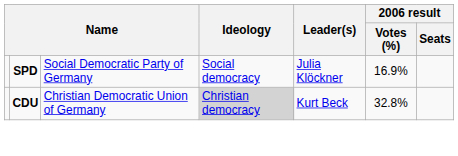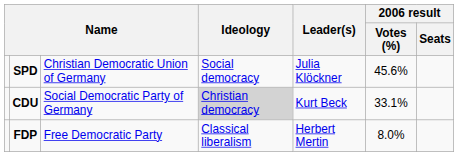SPD | column 3: Social Democratic Party of Germany -> Christian Democratic Union of Germany
SPD | 2006 result / Votes (%): 16.9% -> 45.6%
CDU | column 3: Christian Democratic Union of Germany -> Social Democratic Party of Germany
CDU | 2006 result / Votes (%): 32.8% -> 33.1%
+ row: FDP | Free Democratic Party | Classical liberalism | Herbert Mertin | 8.0%
